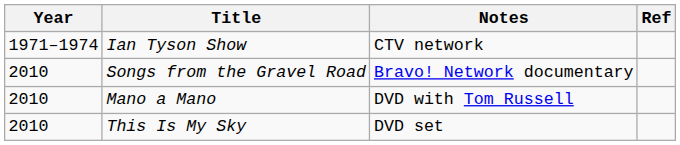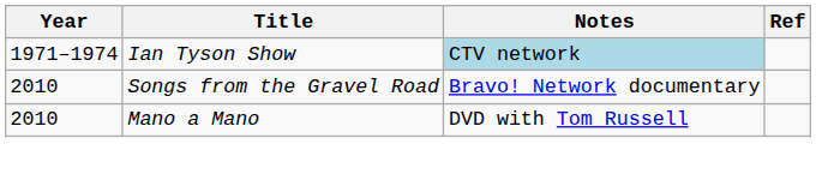Ian Tyson Show | Notes: no background -> lightblue background
- row: 2010 | This Is My Sky | DVD set
